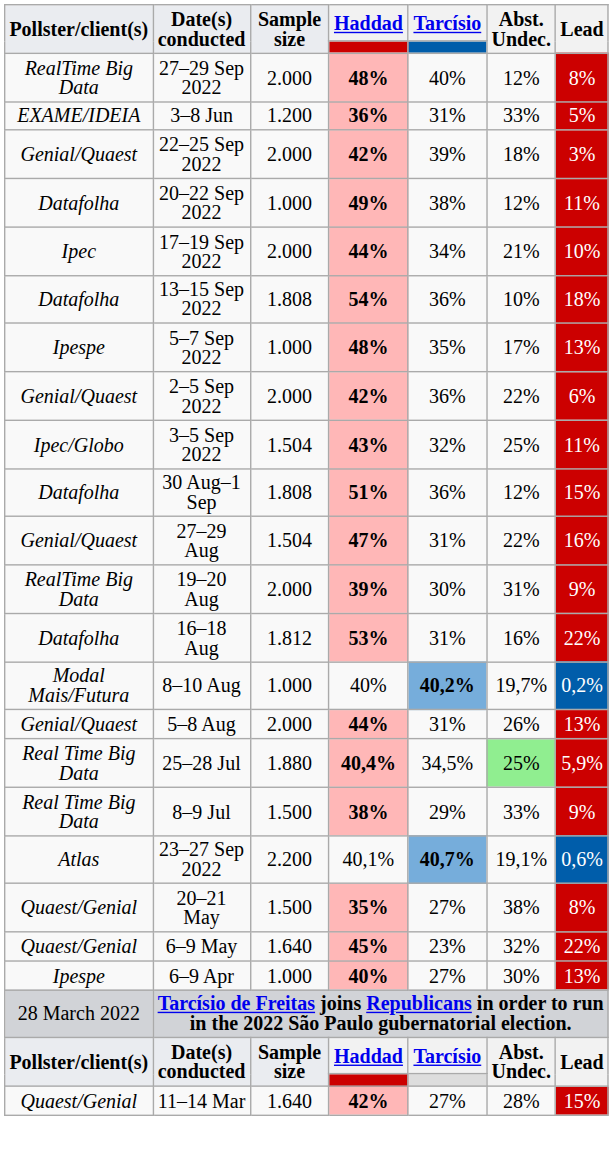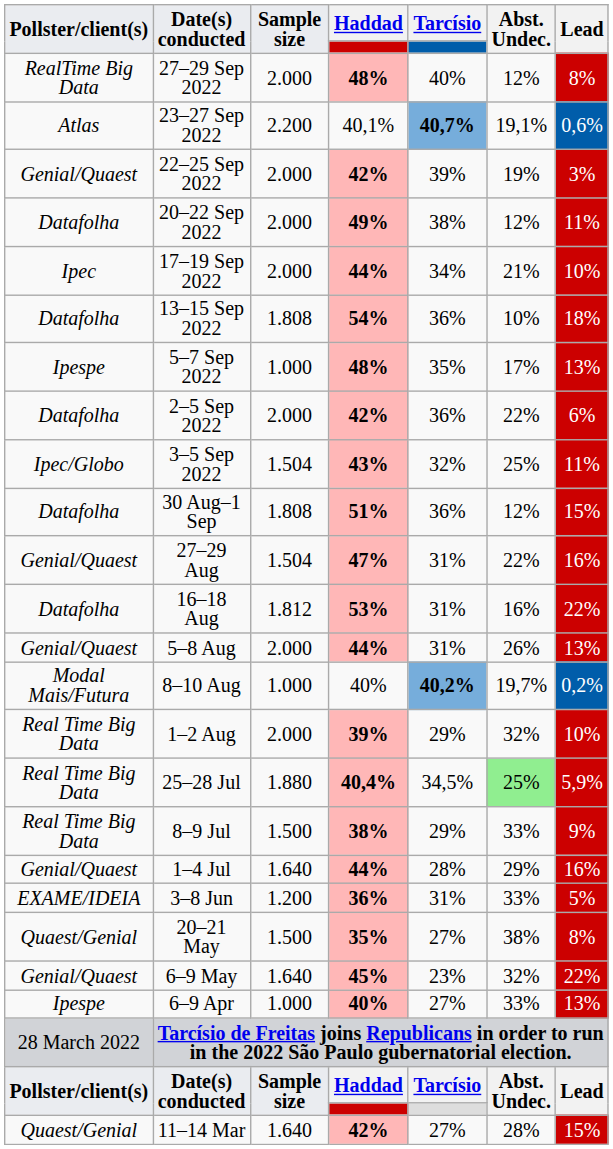rows swapped: 23–27 Sep 2022 <-> 3–8 Jun
22–25 Sep 2022 | Abst. Undec.: 18% -> 19%
20–22 Sep 2022 | Sample size: 1.000 -> 2.000
2–5 Sep 2022 | Pollster/client(s): Genial/Quaest -> Datafolha
- row: RealTime Big Data | 19–20 Aug | 2.000 | 39% | 30% | 31% | 9%
rows swapped: 8–10 Aug <-> 5–8 Aug
+ row: Real Time Big Data | 1–2 Aug | 2.000 | 39% | 29% | 32% | 10%
+ row: Genial/Quaest | 1–4 Jul | 1.640 | 44% | 28% | 29% | 16%
6–9 May | Pollster/client(s): Quaest/Genial -> Genial/Quaest
6–9 Apr | Abst. Undec.: 30% -> 33%
